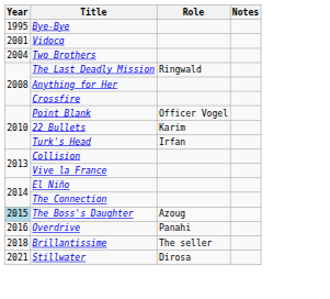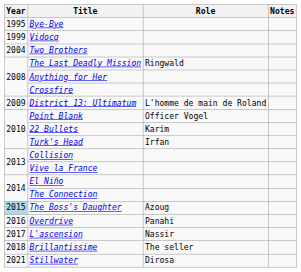Vidocq | Year: 2001 -> 1999
+ row: 2009 | District 13: Ultimatum | L'homme de main de Roland
+ row: 2017 | L'ascension | Nassir
